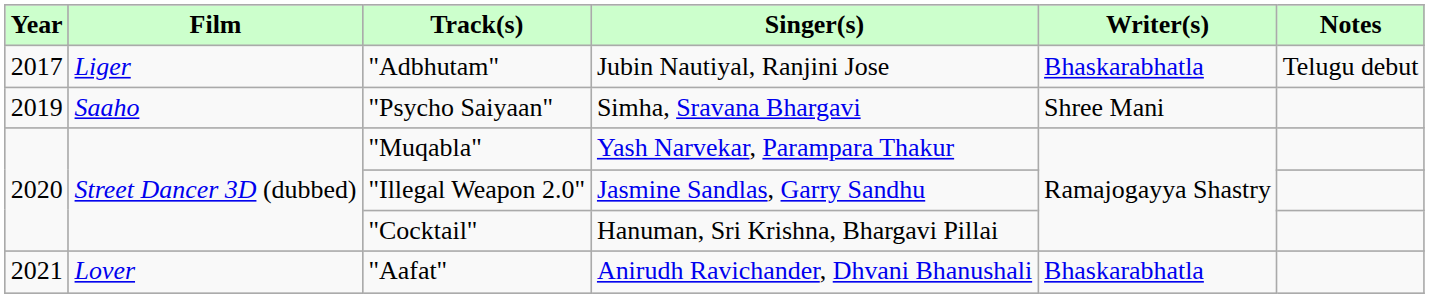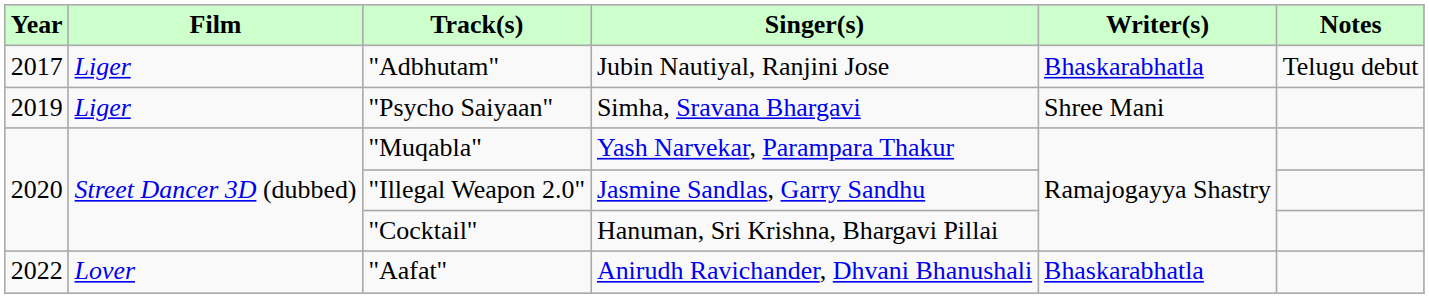"Psycho Saiyaan" | Film: Saaho -> Liger
"Aafat" | Year: 2021 -> 2022
